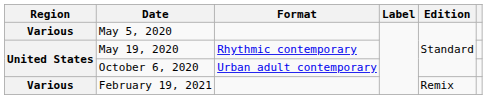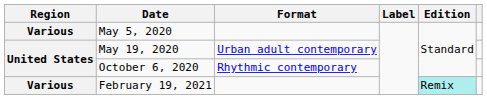May 19, 2020 | Format: Rhythmic contemporary -> Urban adult contemporary
October 6, 2020 | Format: Urban adult contemporary -> Rhythmic contemporary
February 19, 2021 | Edition: no background -> paleturquoise background
